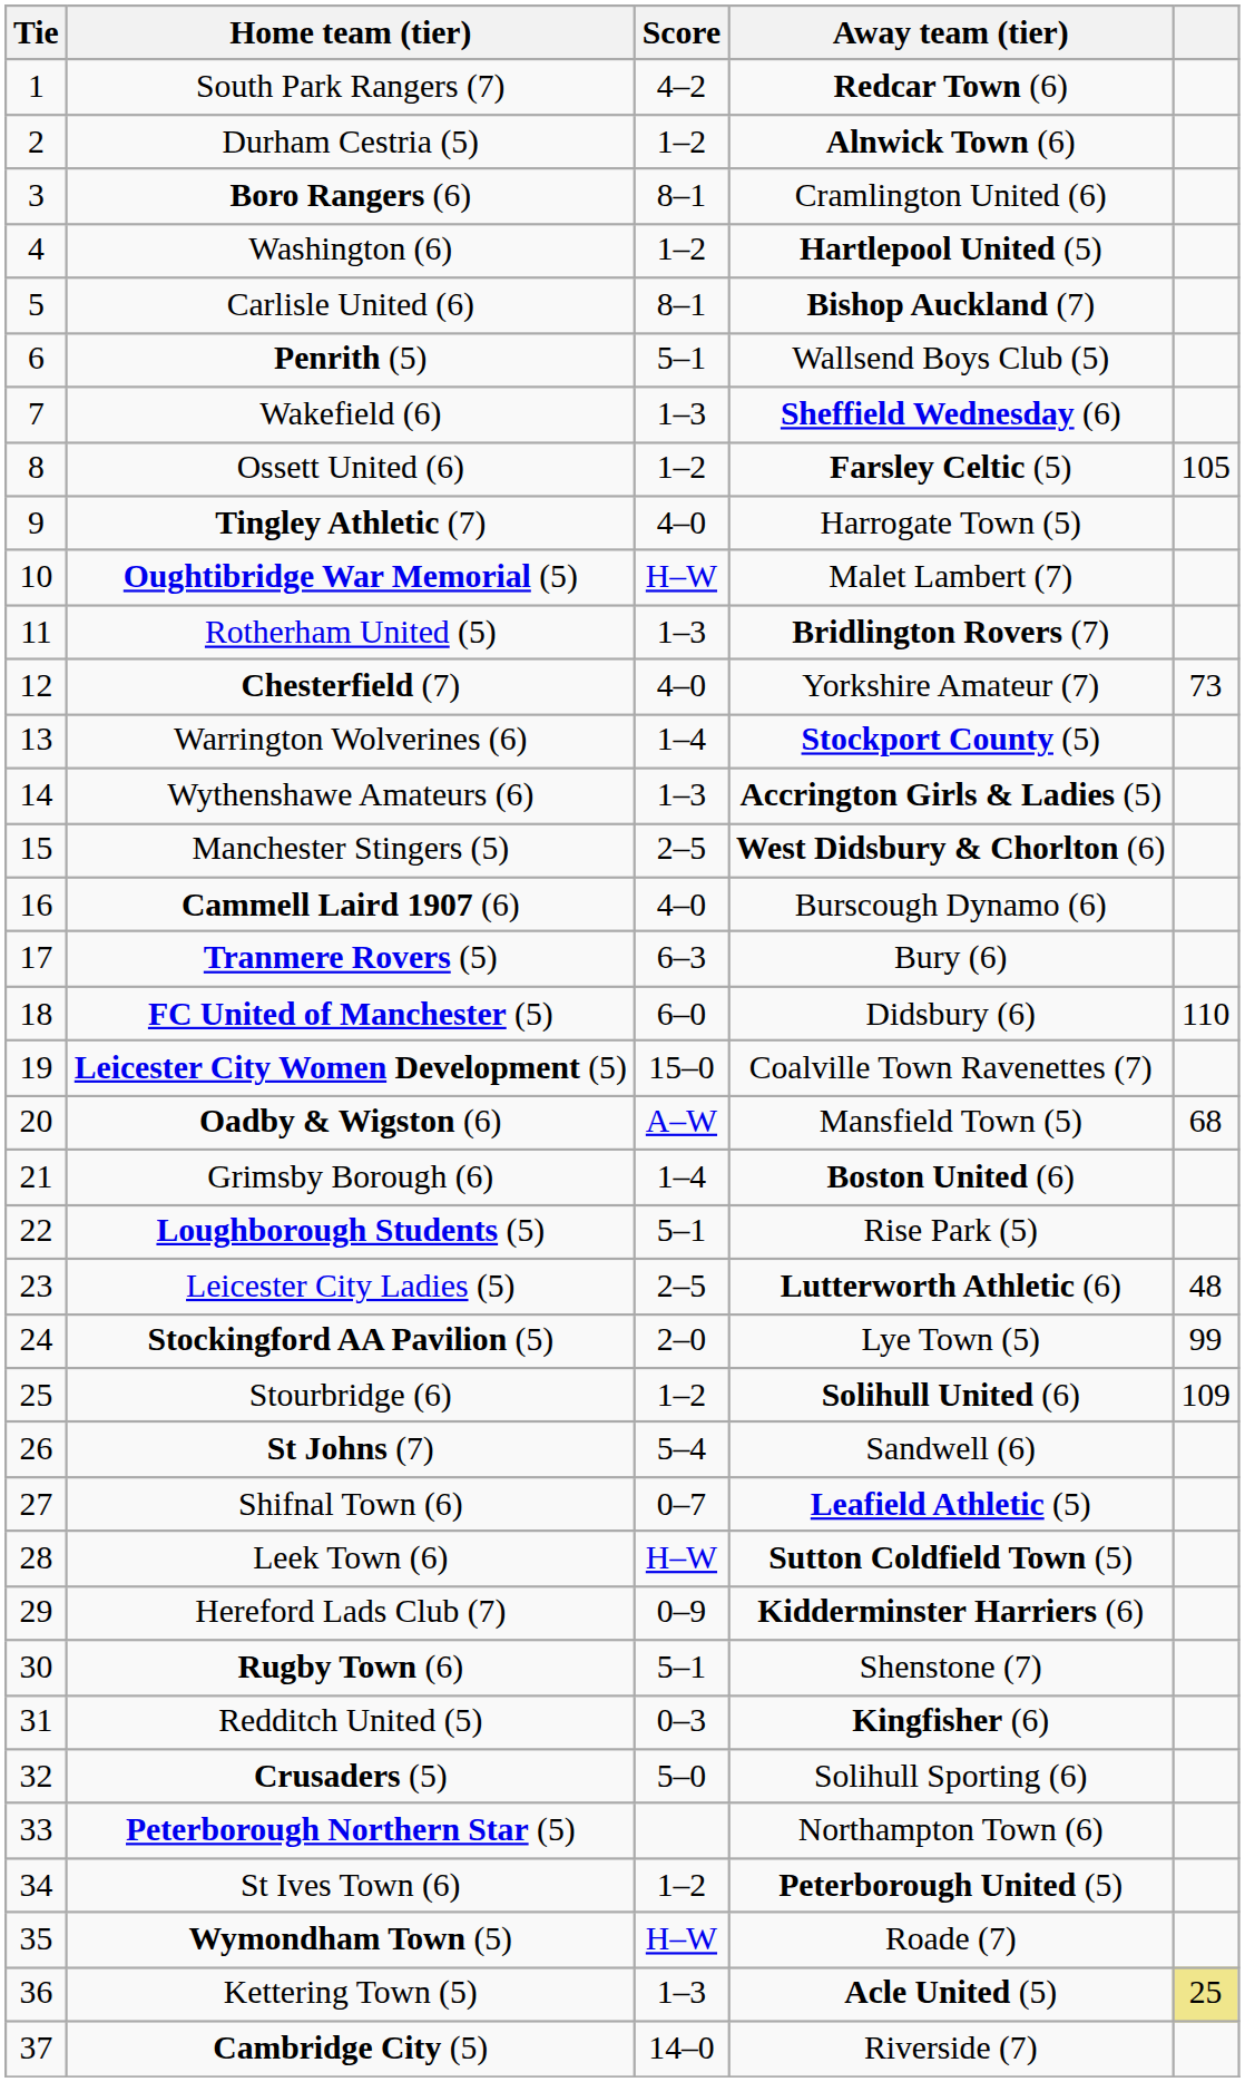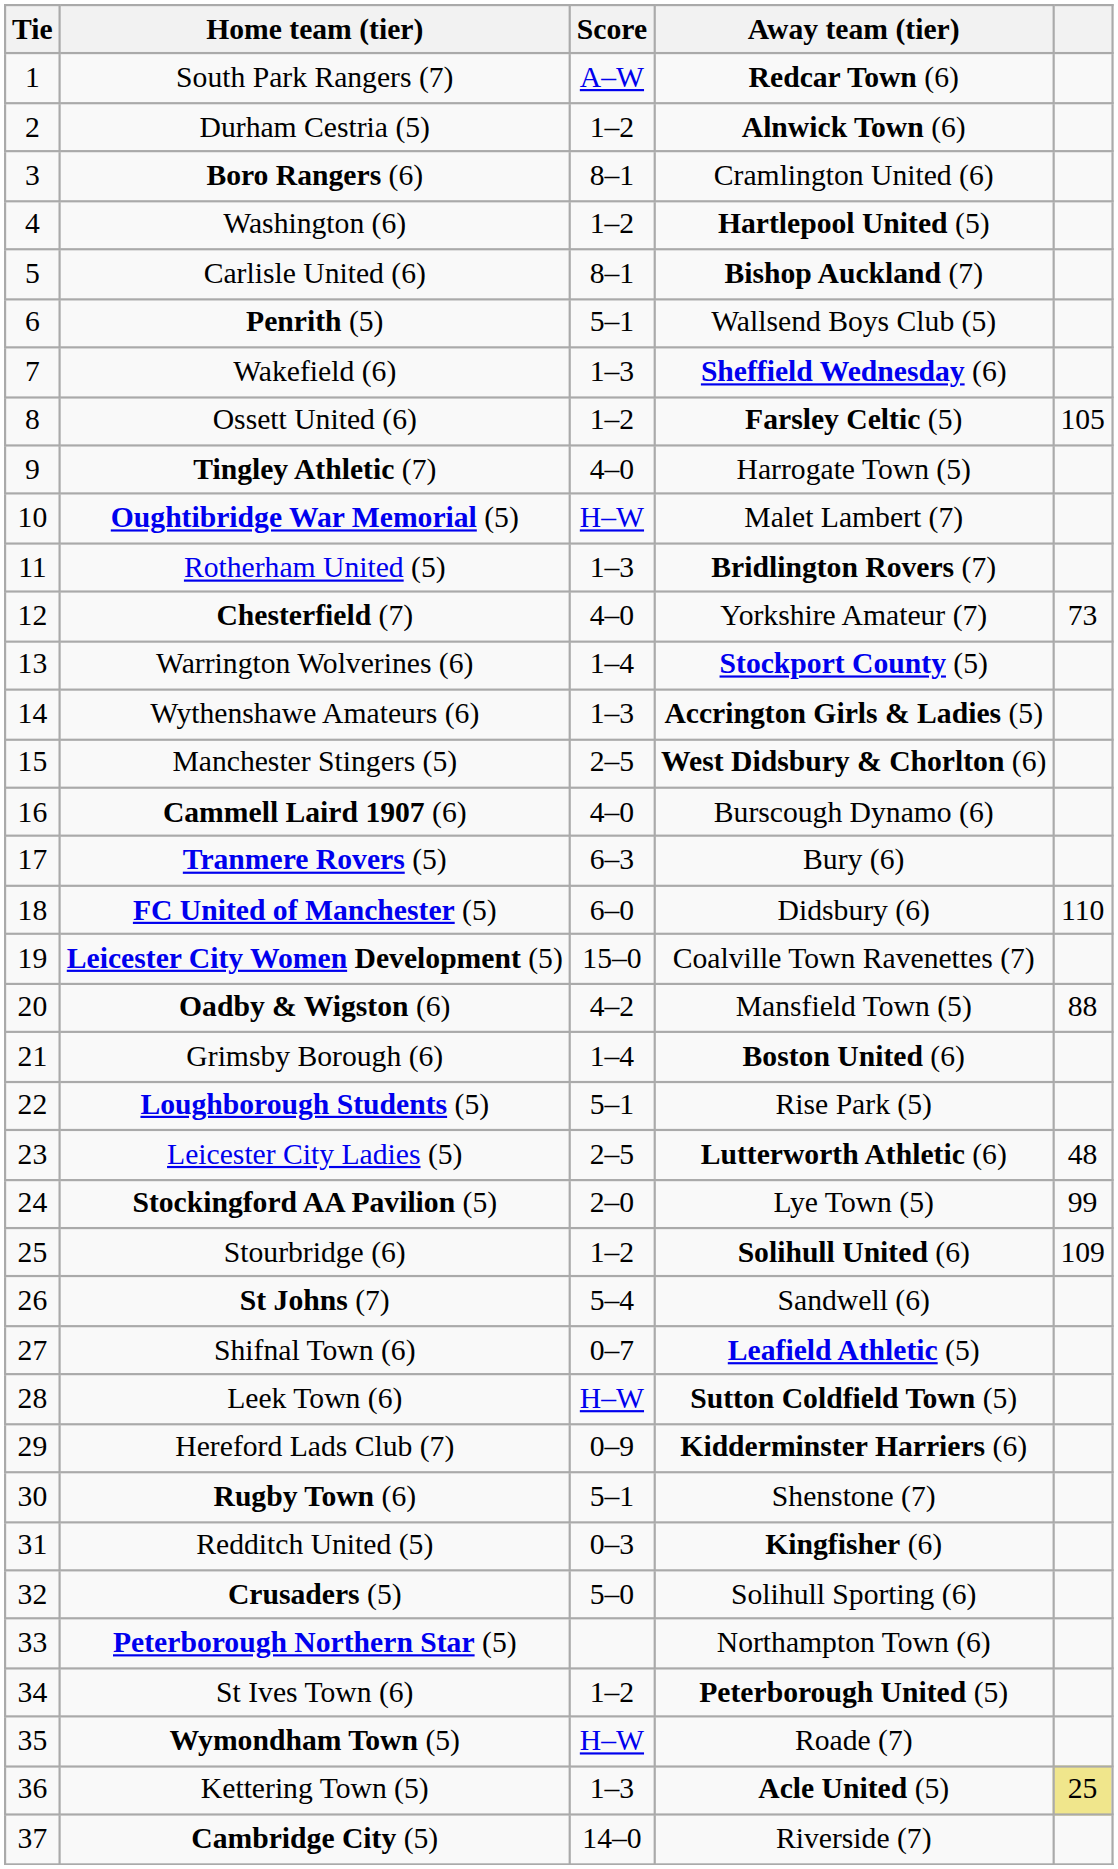South Park Rangers (7) | Score: 4–2 -> A–W
Oadby & Wigston (6) | Score: A–W -> 4–2
Oadby & Wigston (6) | column 5: 68 -> 88
